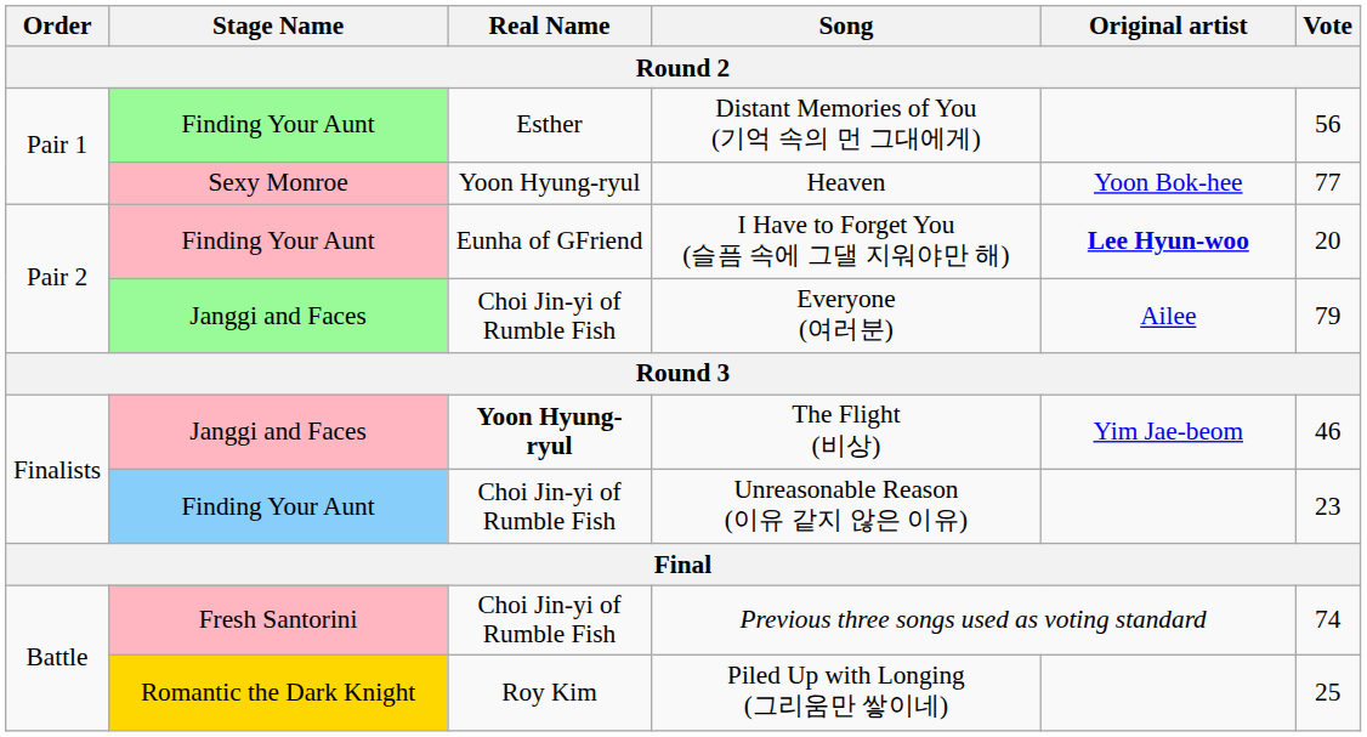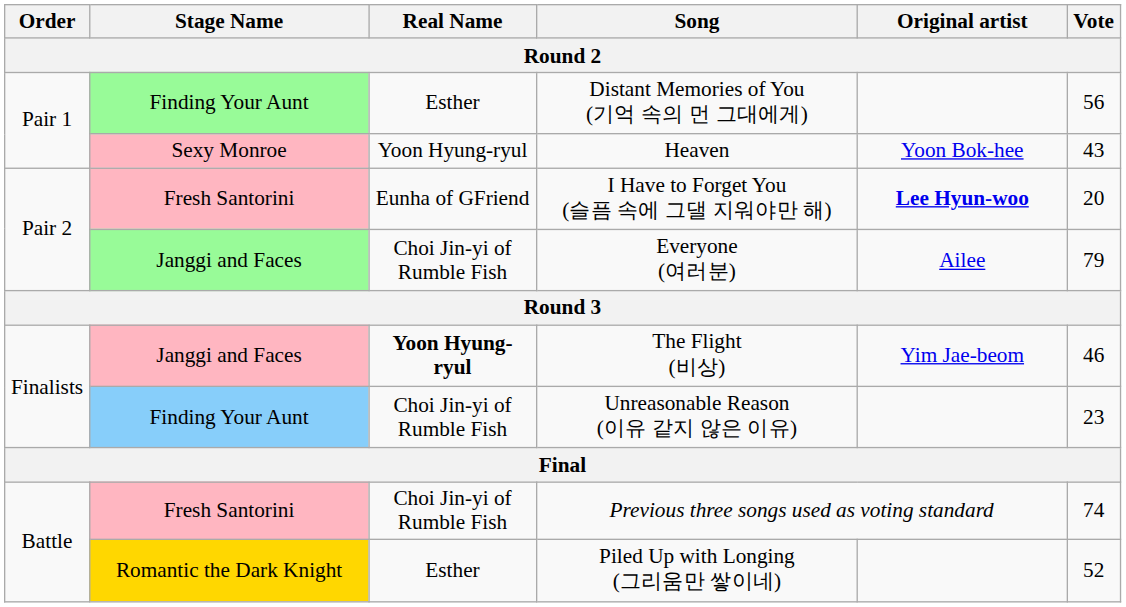Heaven | Vote: 77 -> 43
I Have to Forget You (슬픔 속에 그댈 지워야만 해) | Stage Name: Finding Your Aunt -> Fresh Santorini
Piled Up with Longing (그리움만 쌓이네) | Real Name: Roy Kim -> Esther
Piled Up with Longing (그리움만 쌓이네) | Vote: 25 -> 52
